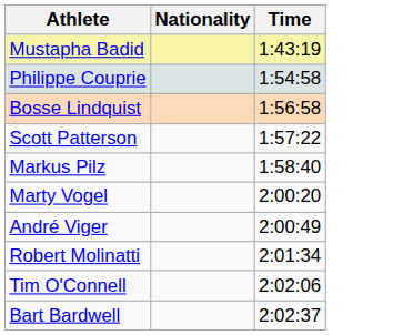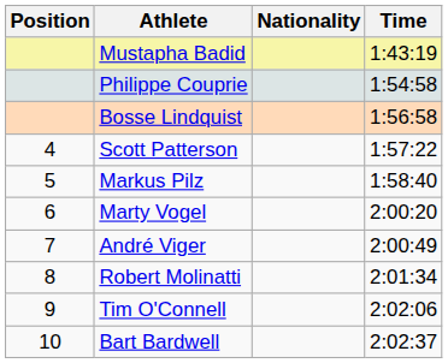+ column: Position | 4 | 5 | 6 | 7 | 8 | 9 | 10
